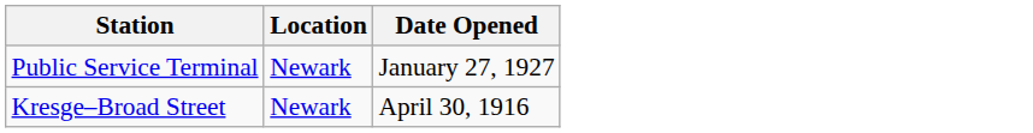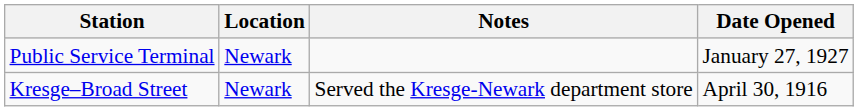+ column: Notes | Served the Kresge-Newark department store
